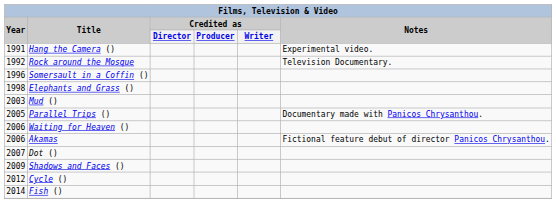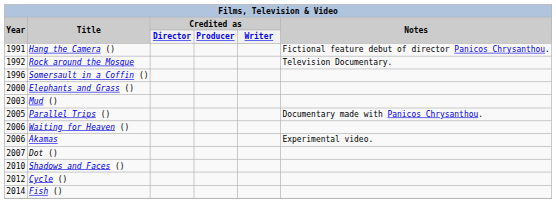Hang the Camera () | Notes: Experimental video. -> Fictional feature debut of director Panicos Chrysanthou.
Elephants and Grass () | Year: 1998 -> 2000
Akamas | Notes: Fictional feature debut of director Panicos Chrysanthou. -> Experimental video.
Shadows and Faces () | Year: 2009 -> 2010
